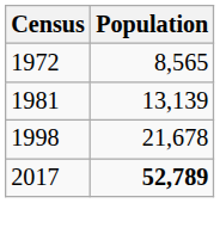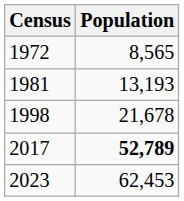1981 | Population: 13,139 -> 13,193
+ row: 2023 | 62,453
